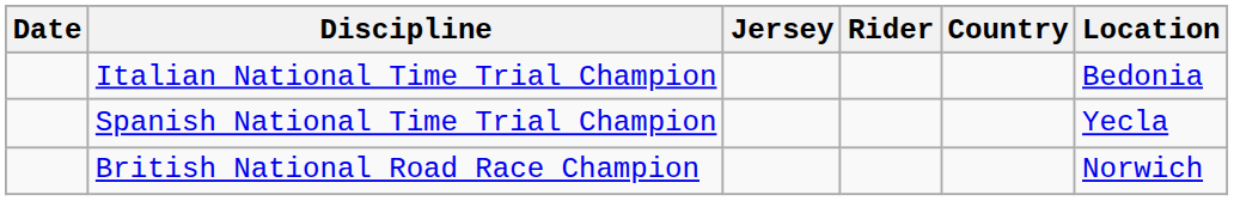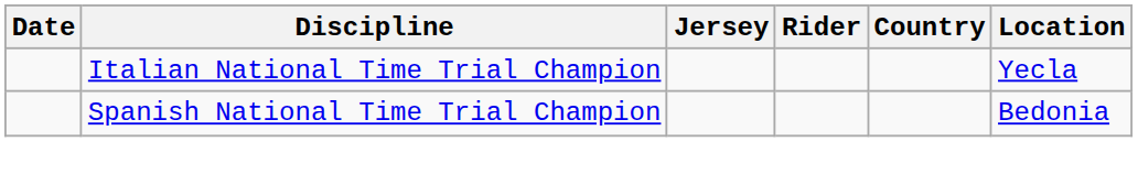Italian National Time Trial Champion | Location: Bedonia -> Yecla
Spanish National Time Trial Champion | Location: Yecla -> Bedonia
- row: British National Road Race Champion | Norwich
